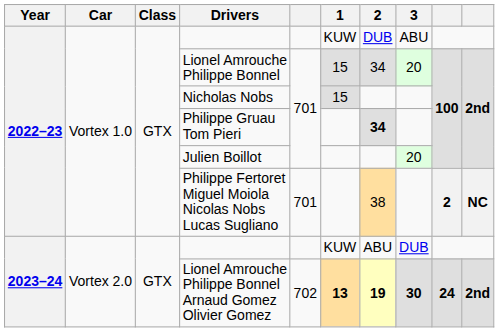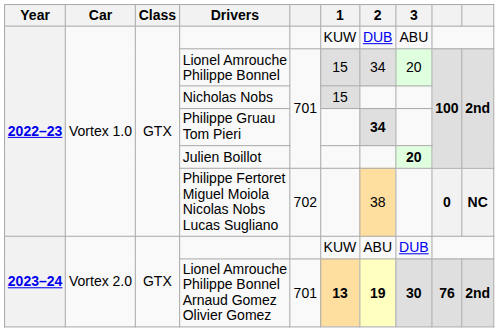Julien Boillot | 3: normal -> bold
Philippe Fertoret Miguel Moiola Nicolas Nobs Lucas Sugliano | column 5: 701 -> 702
Philippe Fertoret Miguel Moiola Nicolas Nobs Lucas Sugliano | column 9: 2 -> 0
Lionel Amrouche Philippe Bonnel Arnaud Gomez Olivier Gomez | column 5: 702 -> 701
Lionel Amrouche Philippe Bonnel Arnaud Gomez Olivier Gomez | column 9: 24 -> 76
